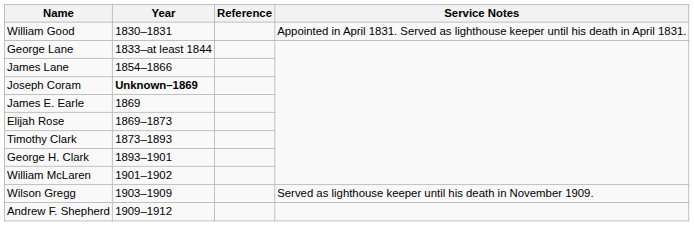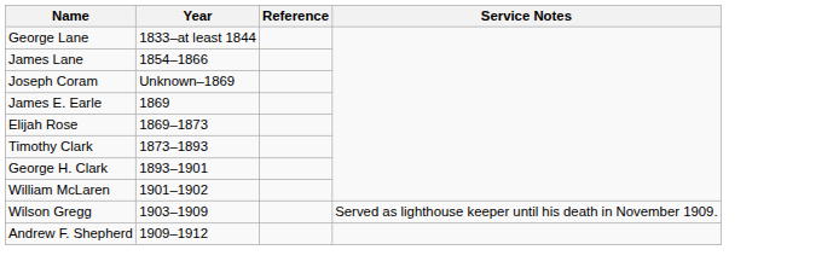- row: William Good | 1830–1831 | Appointed in April 1831. Served as lighthouse keeper until his death in April 1831.
Joseph Coram | Year: bold -> normal
